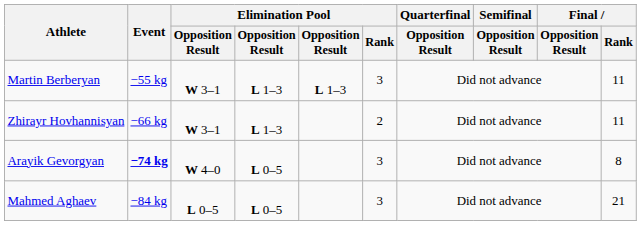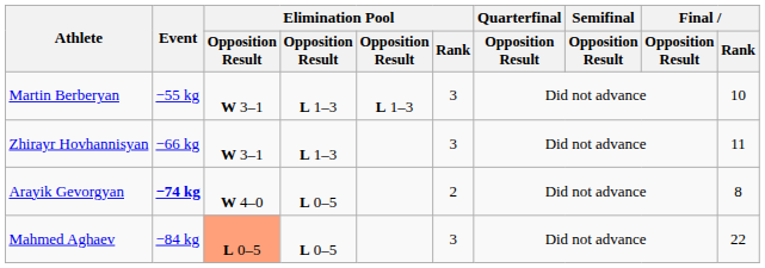Martin Berberyan | Final / Rank: 11 -> 10
Zhirayr Hovhannisyan | Elimination Pool / Rank: 2 -> 3
Arayik Gevorgyan | Elimination Pool / Rank: 3 -> 2
Mahmed Aghaev | column 3: no background -> lightsalmon background
Mahmed Aghaev | Final / Rank: 21 -> 22
